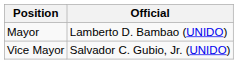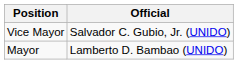rows swapped: Mayor <-> Vice Mayor
